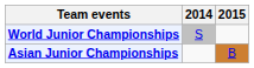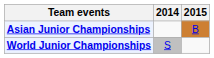rows swapped: Asian Junior Championships <-> World Junior Championships
